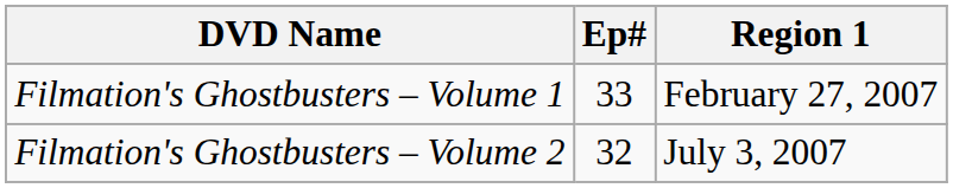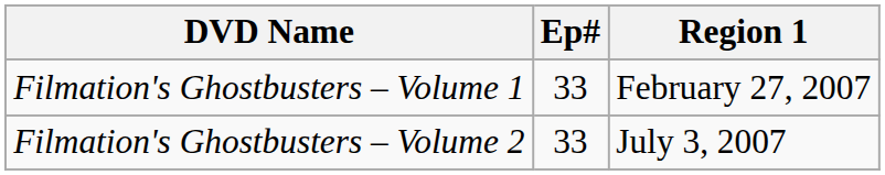Filmation's Ghostbusters – Volume 2 | Ep#: 32 -> 33
